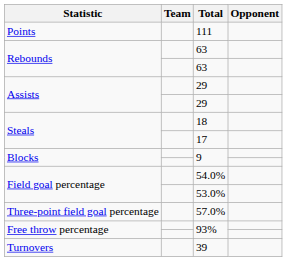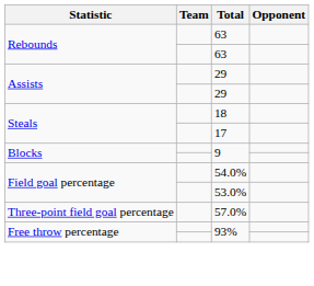- row: Points | 111
- row: Turnovers | 39
